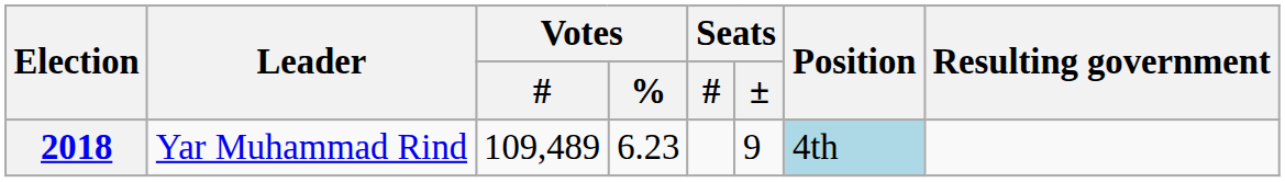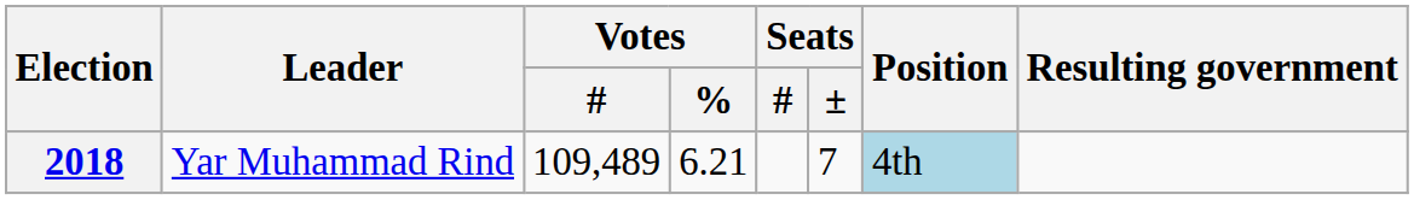2018 | Votes / %: 6.23 -> 6.21
2018 | Seats / ±: 9 -> 7
